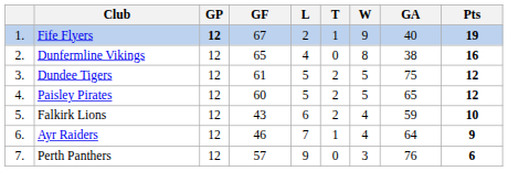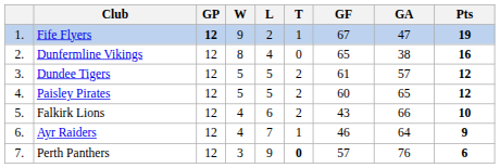columns swapped: W <-> GF
Fife Flyers | GA: 40 -> 47
Dundee Tigers | GA: 75 -> 57
Falkirk Lions | GA: 59 -> 66
Perth Panthers | T: normal -> bold
